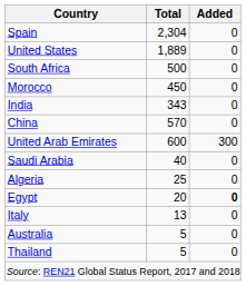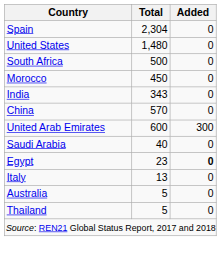United States | Total: 1,889 -> 1,480
- row: Algeria | 25 | 0
Egypt | Total: 20 -> 23
